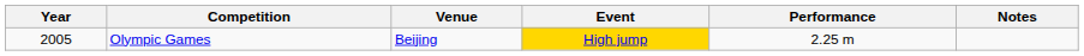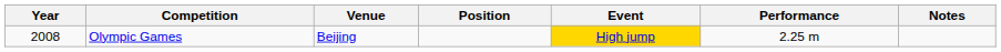+ column: Position
Olympic Games | Year: 2005 -> 2008
